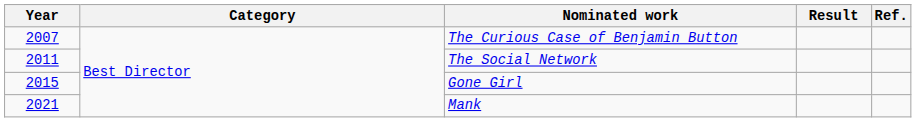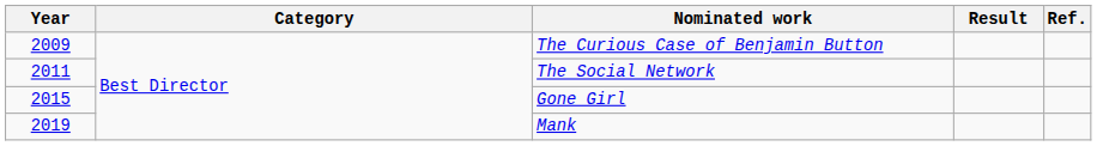The Curious Case of Benjamin Button | Year: 2007 -> 2009
Mank | Year: 2021 -> 2019
